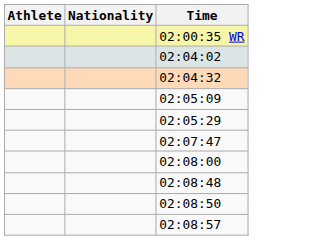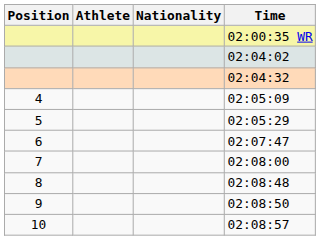+ column: Position | 4 | 5 | 6 | 7 | 8 | 9 | 10
